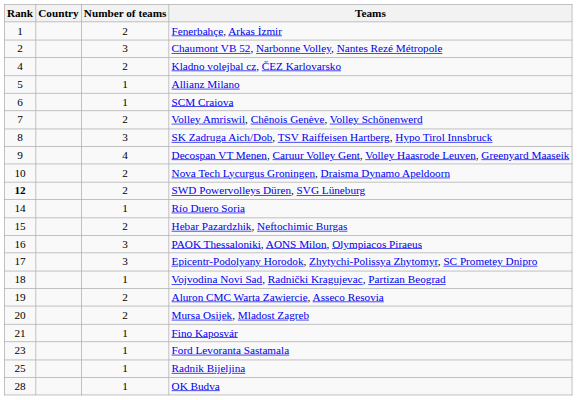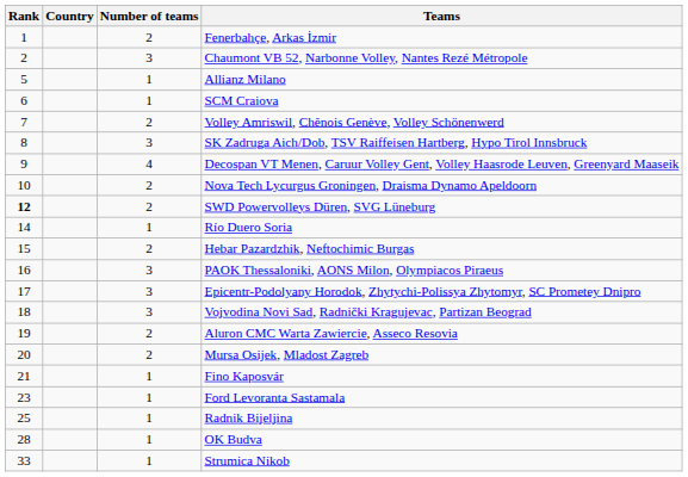- row: 4 | 2 | Kladno volejbal cz, ČEZ Karlovarsko
Vojvodina Novi Sad, Radnički Kragujevac, Partizan Beograd | Number of teams: 1 -> 3
+ row: 33 | 1 | Strumica Nikob
